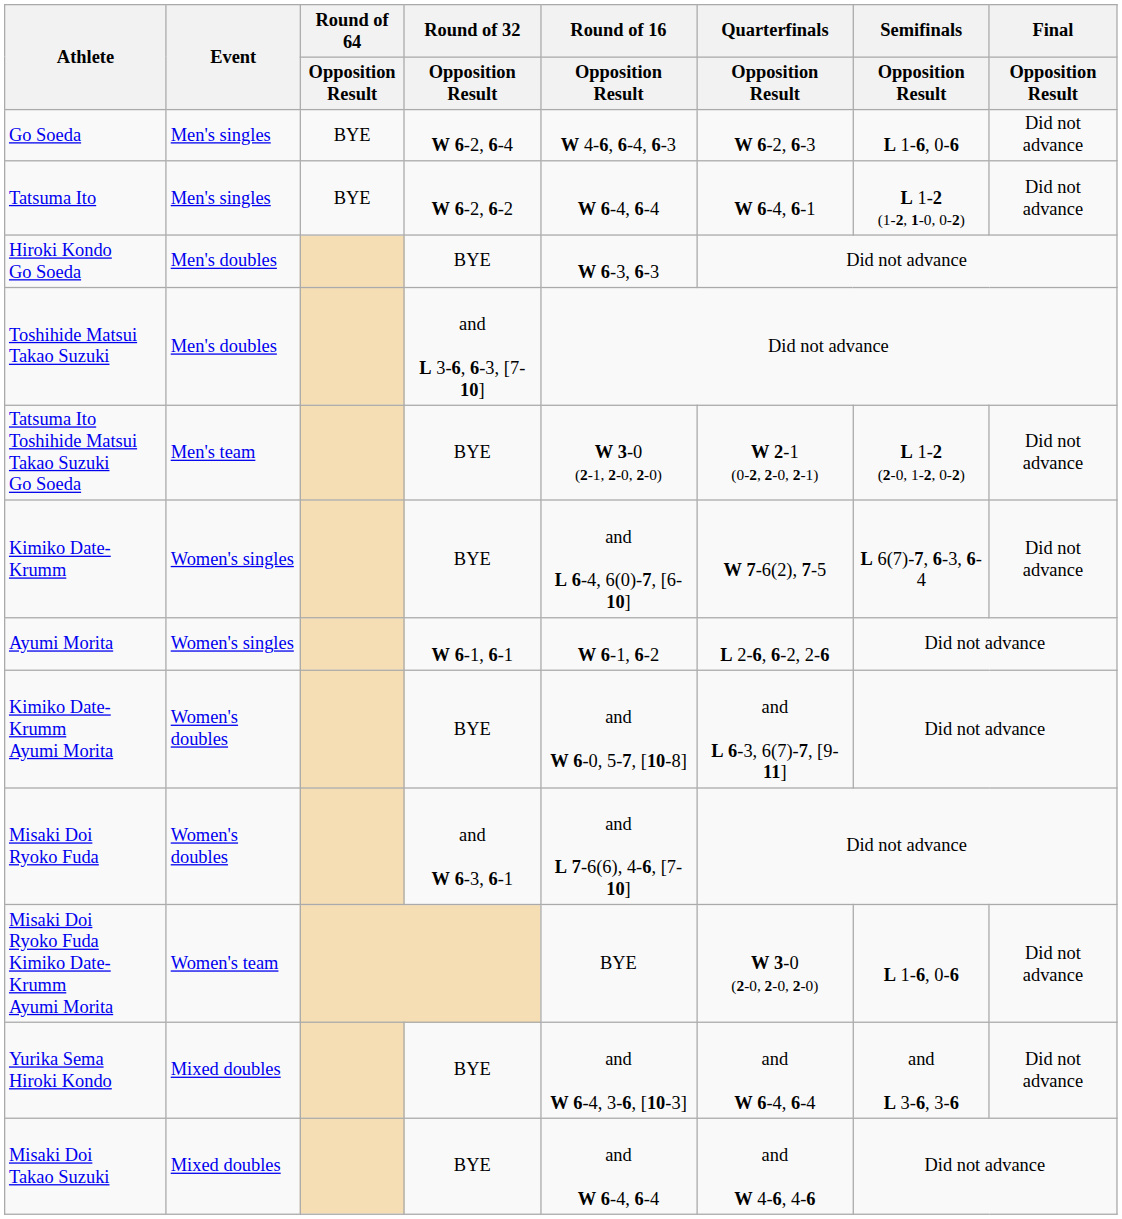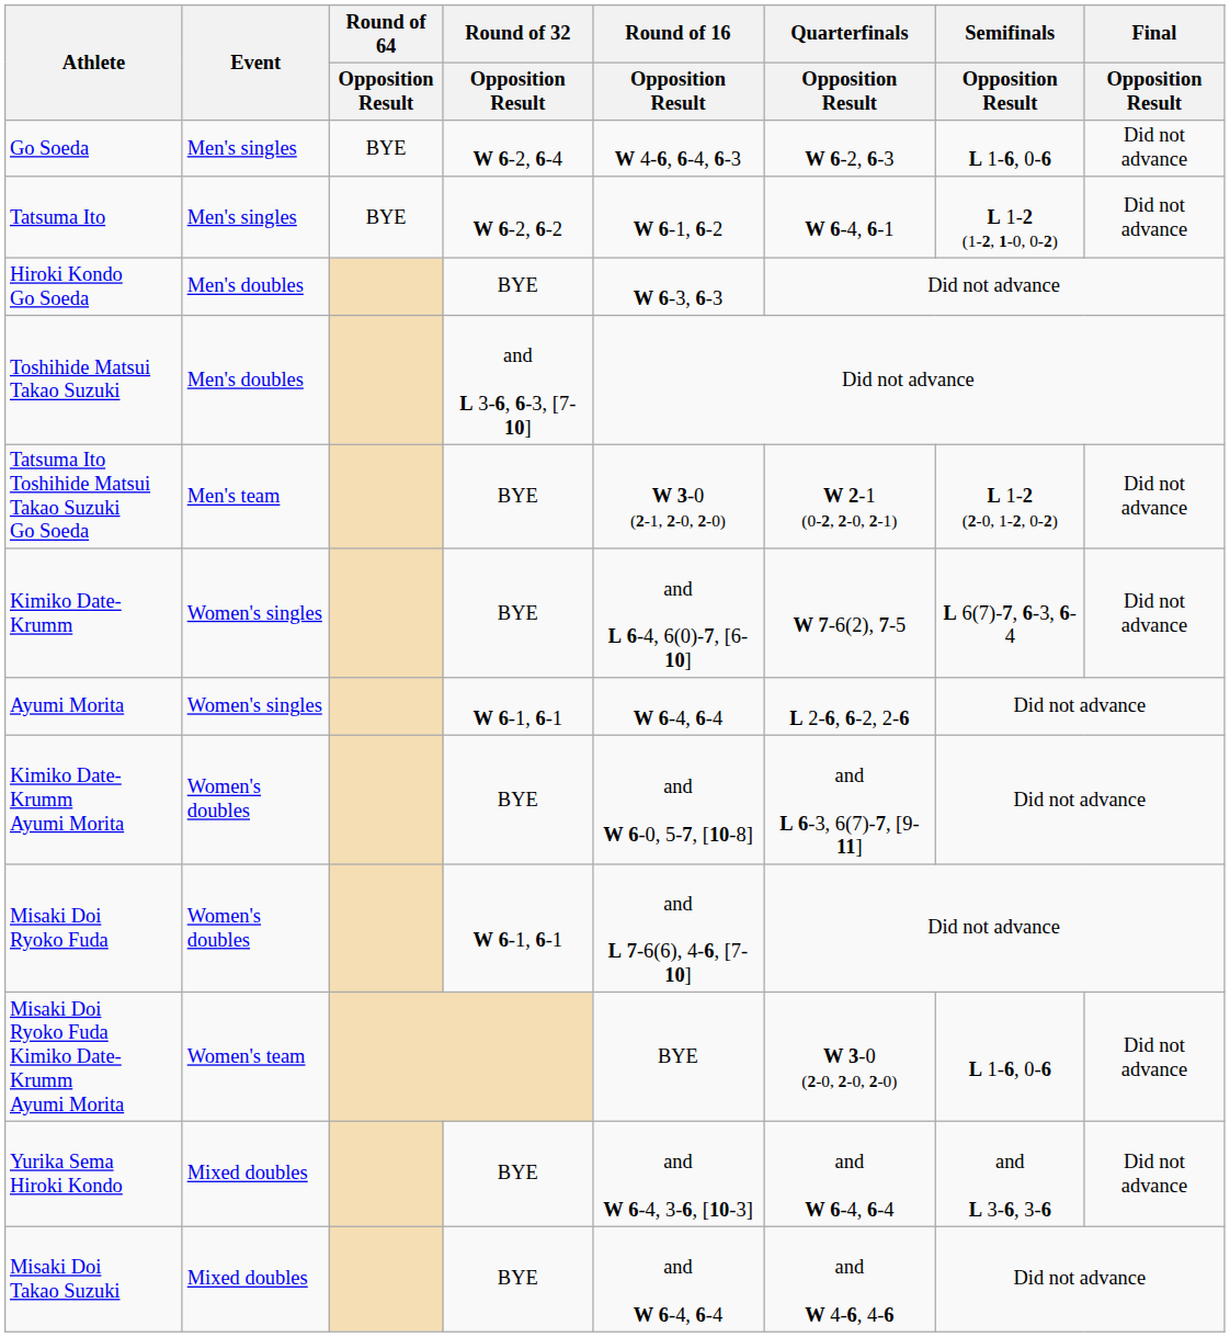Tatsuma Ito | Round of 16 / Opposition Result: W 6-4, 6-4 -> W 6-1, 6-2
Ayumi Morita | Round of 16 / Opposition Result: W 6-1, 6-2 -> W 6-4, 6-4
Misaki Doi Ryoko Fuda | Round of 32 / Opposition Result: and W 6-3, 6-1 -> W 6-1, 6-1
